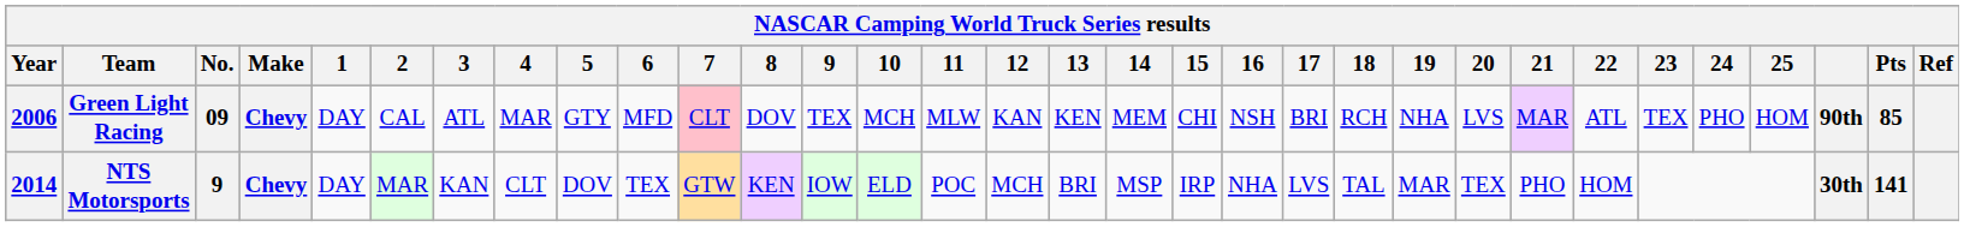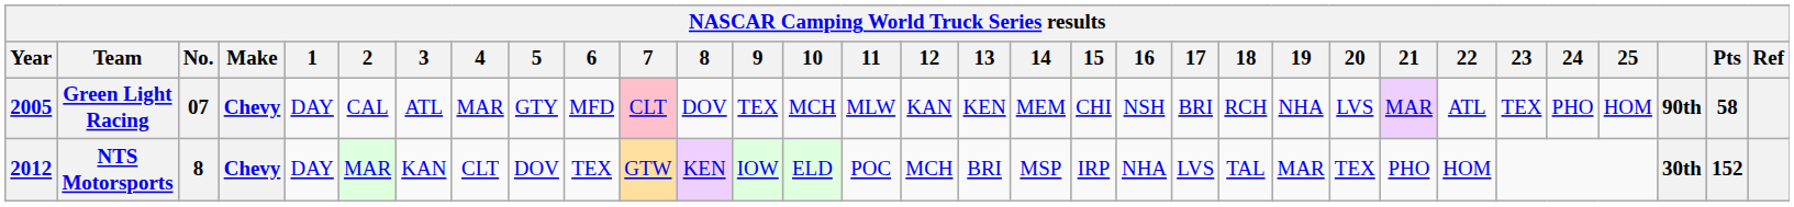Green Light Racing | Year: 2006 -> 2005
Green Light Racing | No.: 09 -> 07
Green Light Racing | Pts: 85 -> 58
NTS Motorsports | Year: 2014 -> 2012
NTS Motorsports | No.: 9 -> 8
NTS Motorsports | Pts: 141 -> 152
